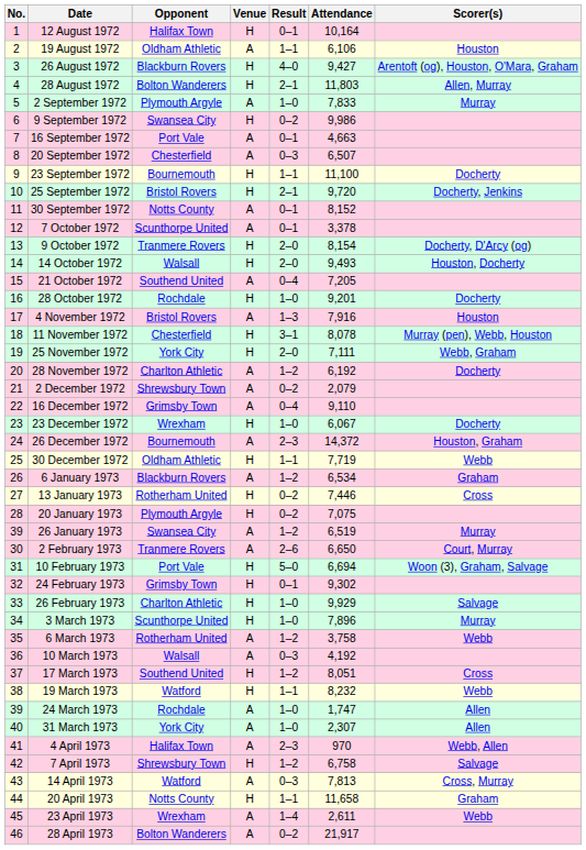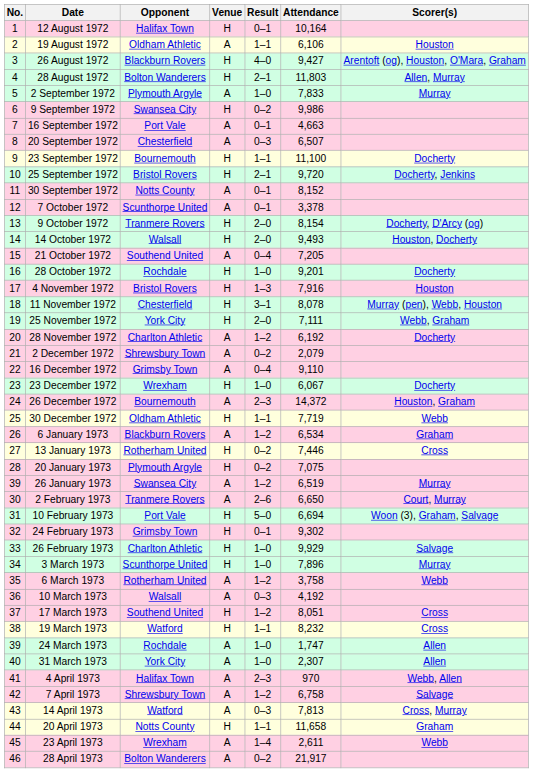4 November 1972 | Venue: A -> H
19 March 1973 | Scorer(s): Webb -> Cross
7 April 1973 | Venue: H -> A
